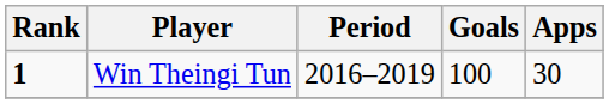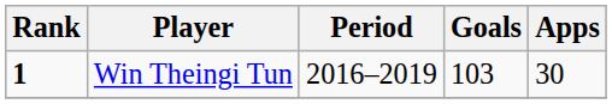Win Theingi Tun | Goals: 100 -> 103
